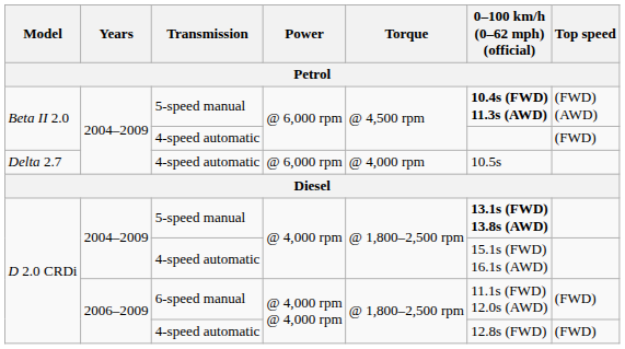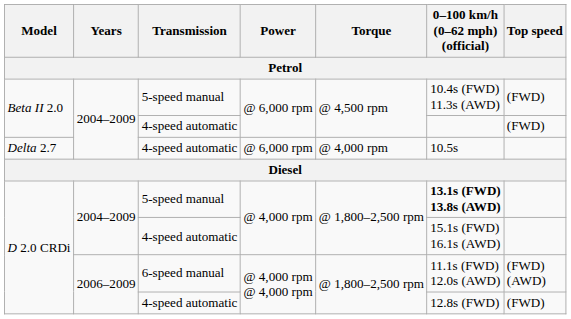Beta II 2.0 / 5-speed manual | 0–100 km/h (0–62 mph) (official): bold -> normal
Beta II 2.0 / 5-speed manual | Top speed: (FWD) (AWD) -> (FWD)
D 2.0 CRDi / 6-speed manual | Top speed: (FWD) -> (FWD) (AWD)
